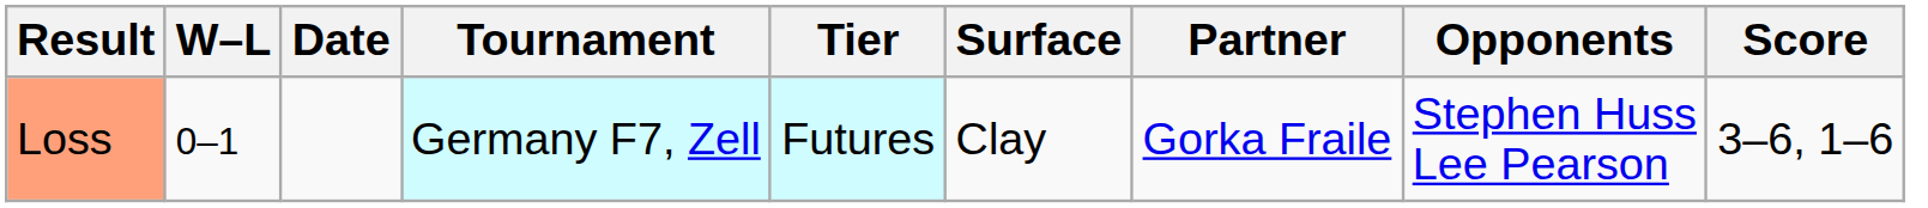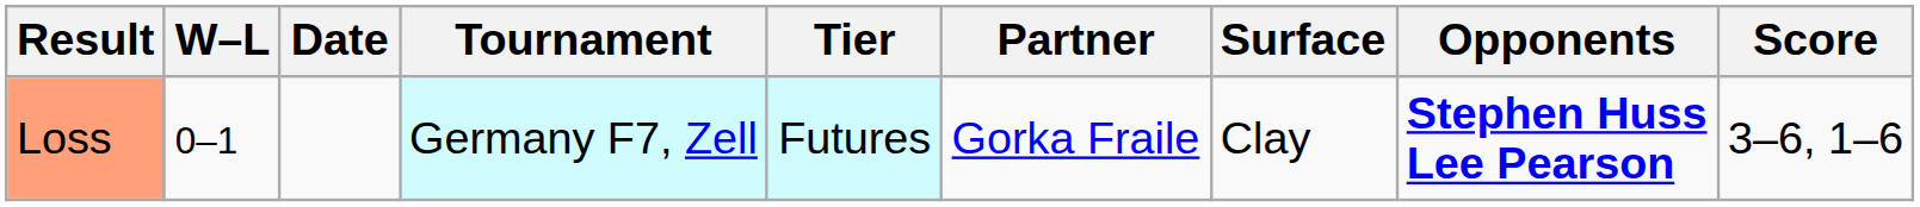columns swapped: Surface <-> Partner
Loss | Opponents: normal -> bold
